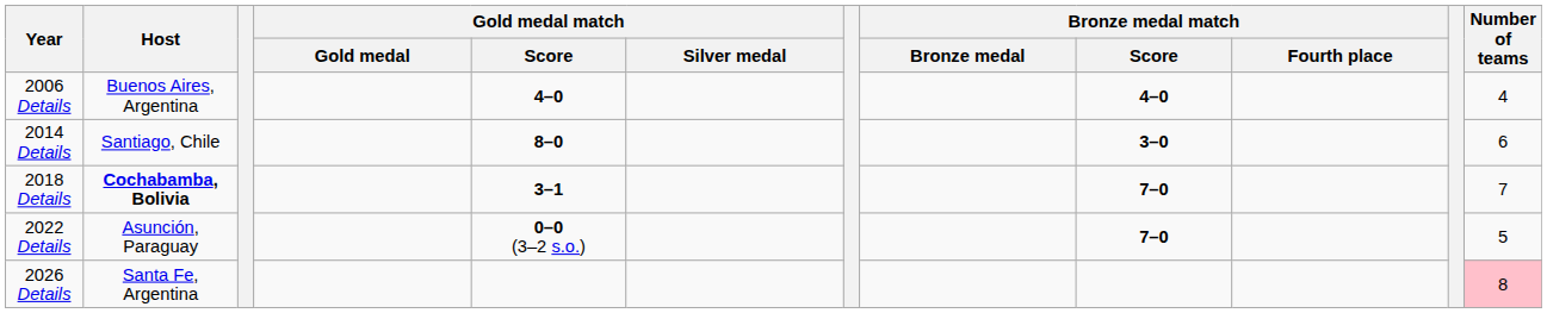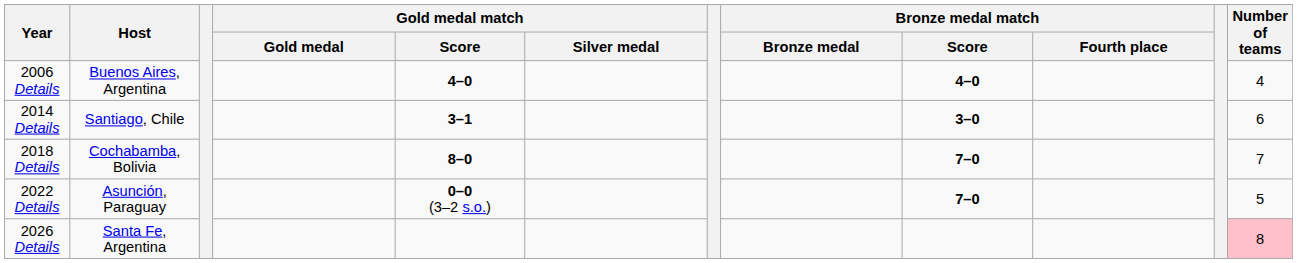2014 Details | Gold medal match / Score: 8–0 -> 3–1
2018 Details | Host: bold -> normal
2018 Details | Gold medal match / Score: 3–1 -> 8–0
